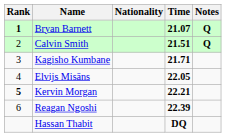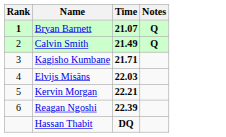- column: Nationality
Calvin Smith | Time: 21.51 -> 21.49
Elvijs Misāns | Time: 22.05 -> 22.03
Kervin Morgan | Rank: bold -> normal
